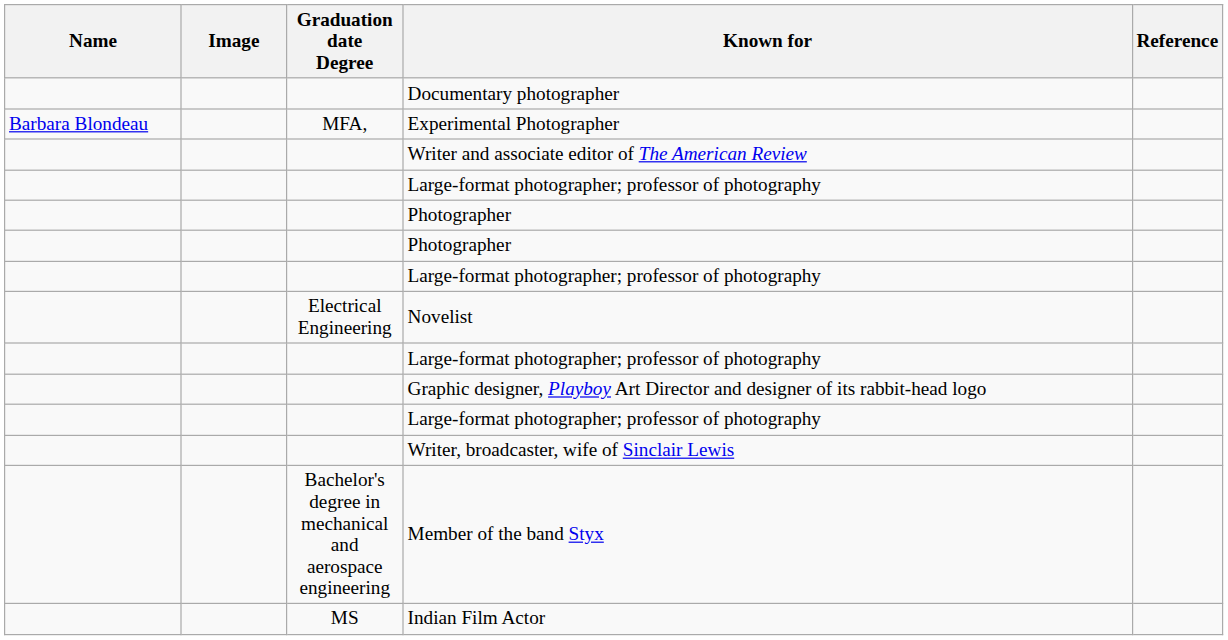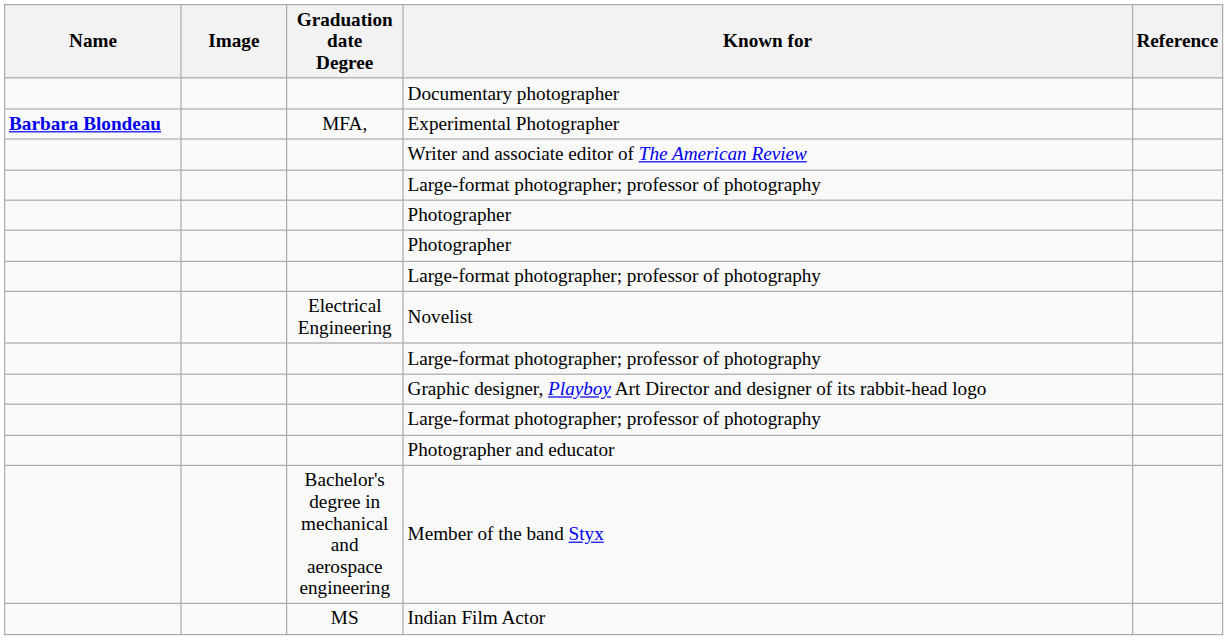Experimental Photographer | Name: normal -> bold
- row: Writer, broadcaster, wife of Sinclair Lewis
+ row: Photographer and educator
